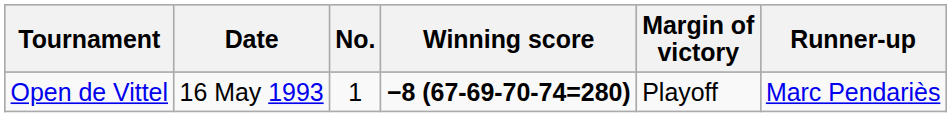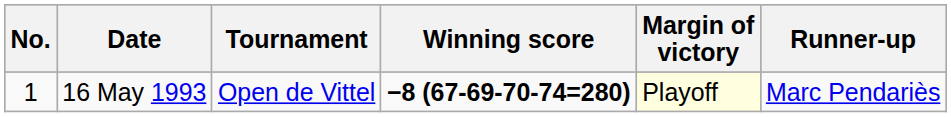columns swapped: No. <-> Tournament
16 May 1993 | Margin of victory: no background -> lightyellow background
